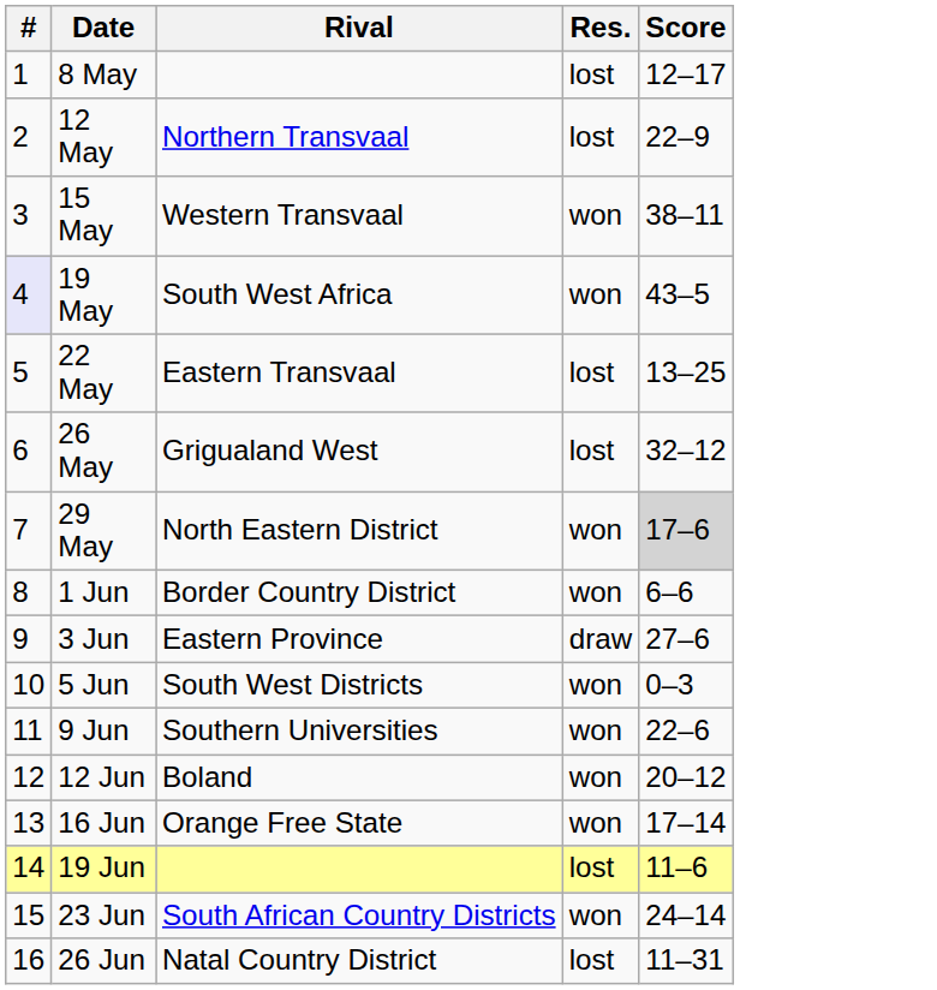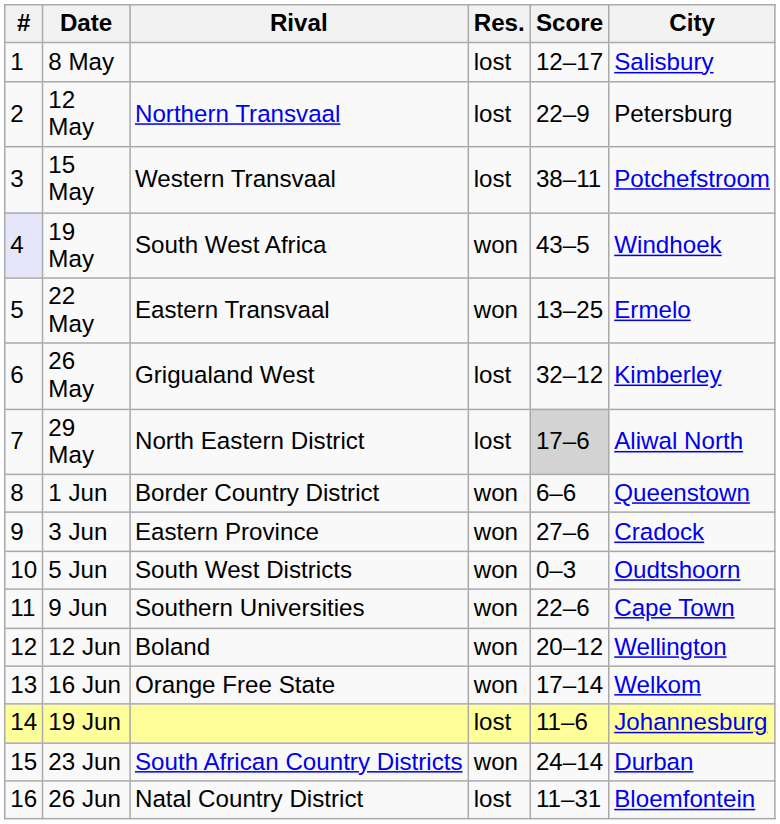+ column: City | Salisbury | Petersburg | Potchefstroom | Windhoek | Ermelo | Kimberley | Aliwal North | Queenstown | Cradock | Oudtshoorn | Cape Town | Wellington | Welkom | Johannesburg | Durban | Bloemfontein
15 May | Res.: won -> lost
22 May | Res.: lost -> won
29 May | Res.: won -> lost
3 Jun | Res.: draw -> won
